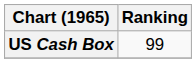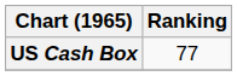US Cash Box | Ranking: 99 -> 77
